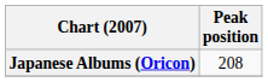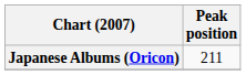Japanese Albums (Oricon) | Peak position: 208 -> 211
